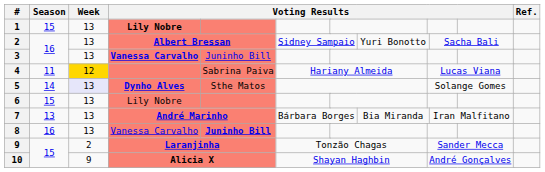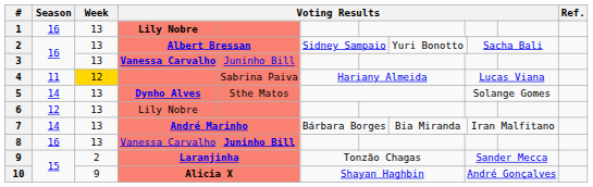1 | Season: 15 -> 16
5 | Week: lavender background -> no background
6 | Season: 15 -> 12
7 | Season: 13 -> 14
